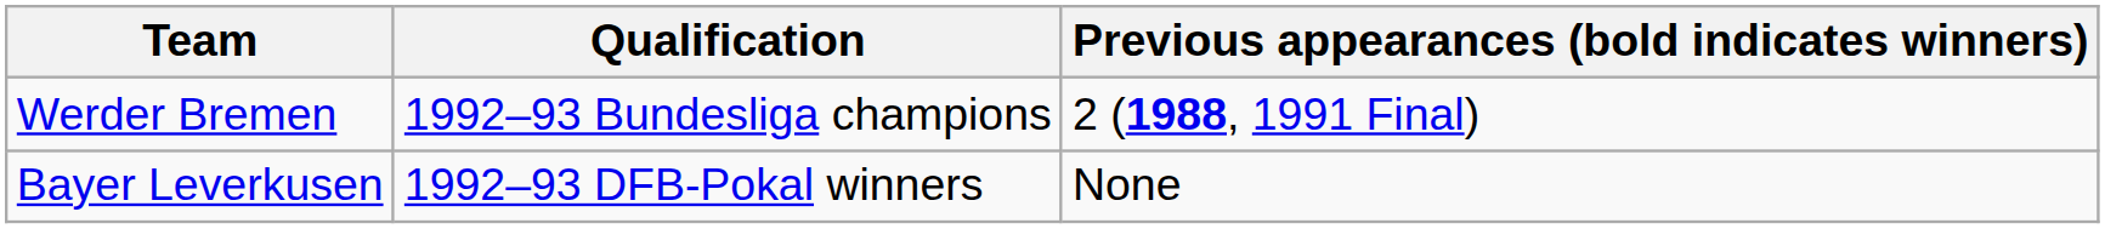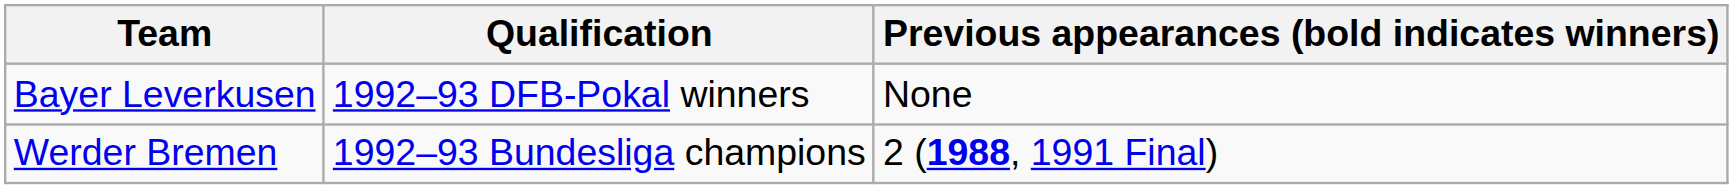rows swapped: Werder Bremen <-> Bayer Leverkusen
